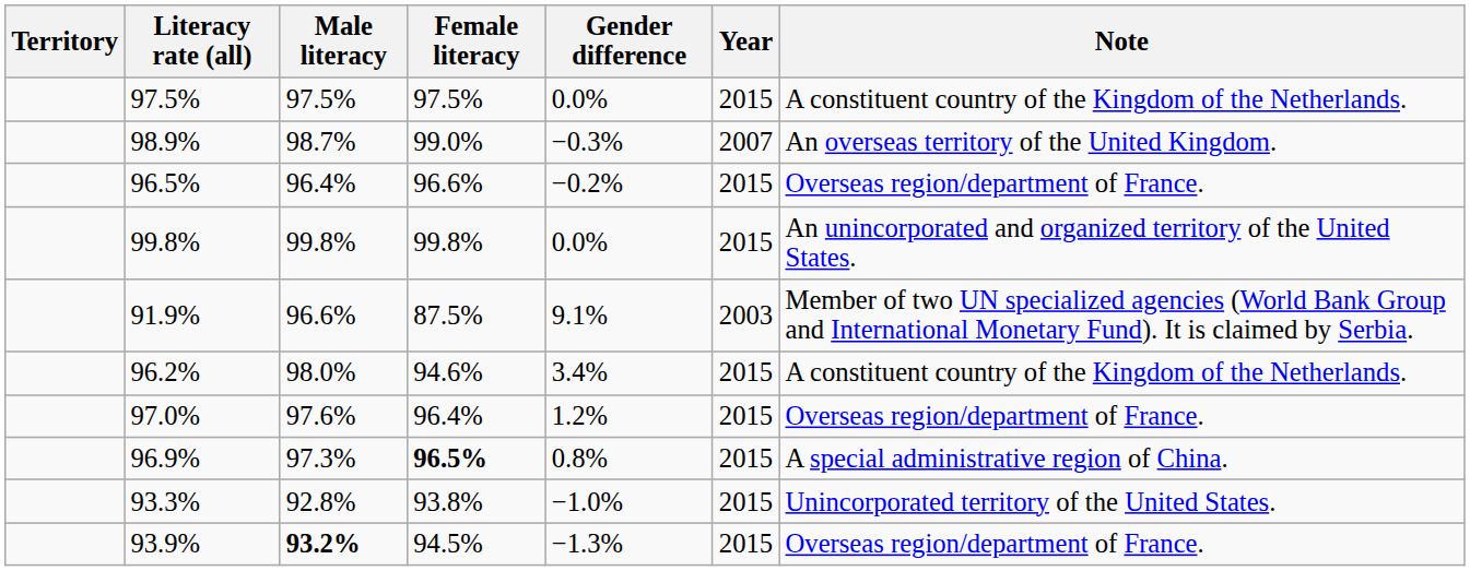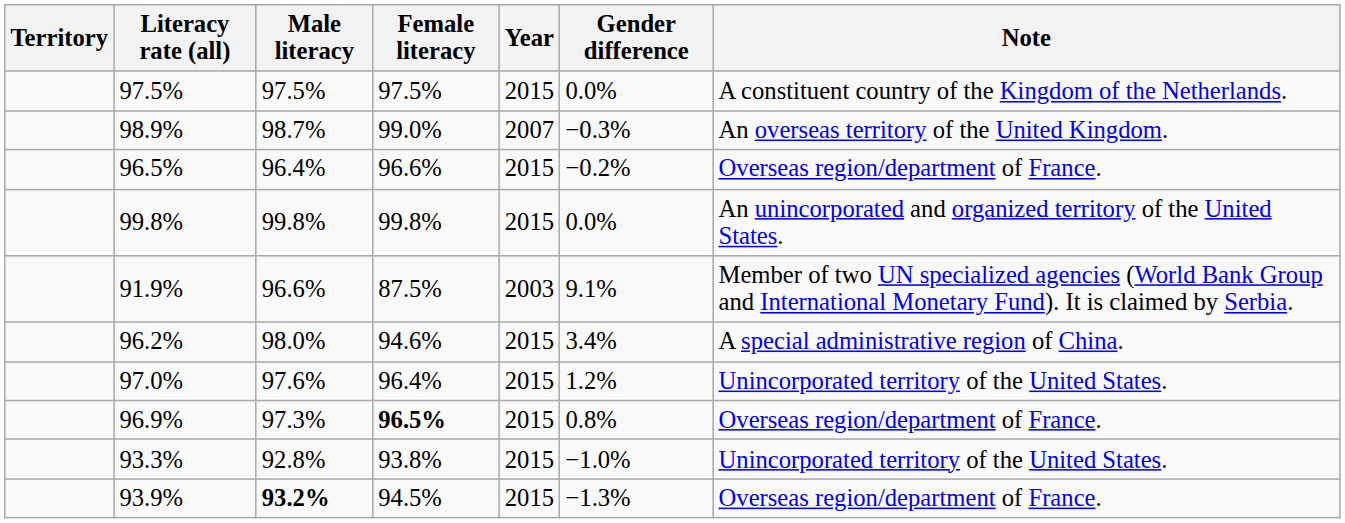columns swapped: Gender difference <-> Year
96.2% | Note: A constituent country of the Kingdom of the Netherlands. -> A special administrative region of China.
97.0% | Note: Overseas region/department of France. -> Unincorporated territory of the United States.
96.9% | Note: A special administrative region of China. -> Overseas region/department of France.
